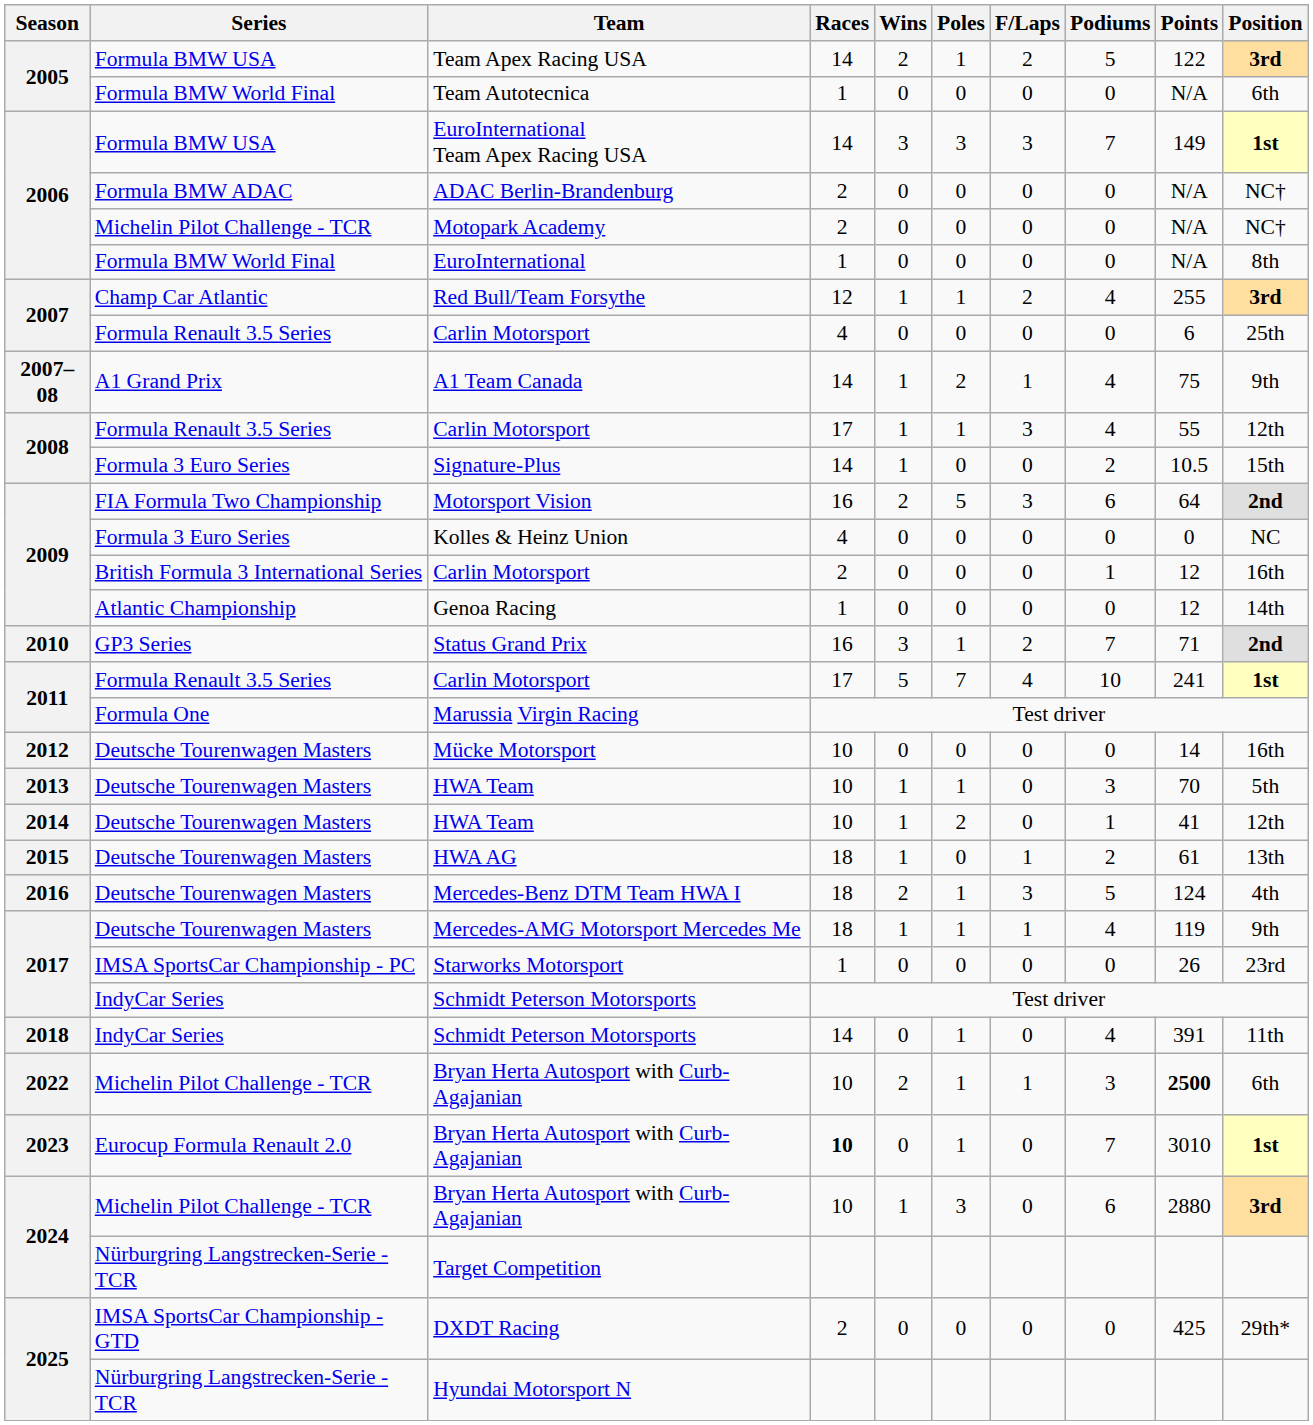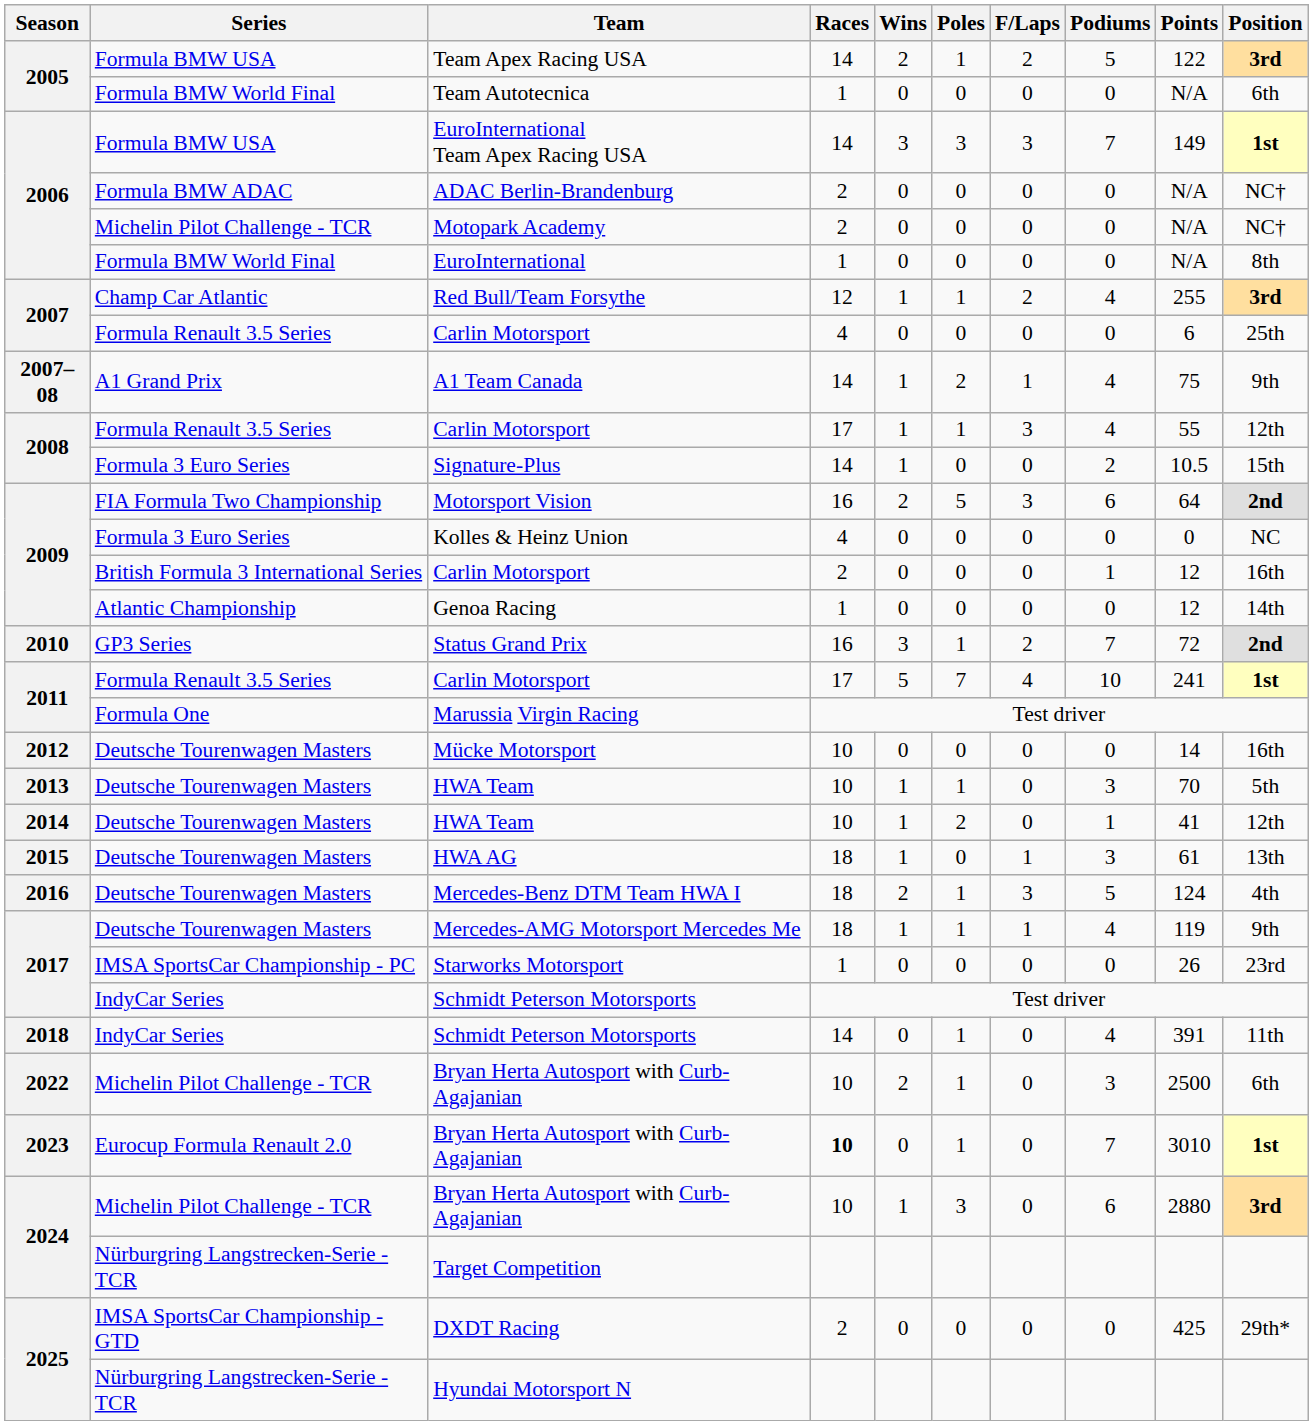Status Grand Prix | Points: 71 -> 72
HWA AG | Podiums: 2 -> 3
2022 / Bryan Herta Autosport with Curb-Agajanian | F/Laps: 1 -> 0
2022 / Bryan Herta Autosport with Curb-Agajanian | Points: bold -> normal
